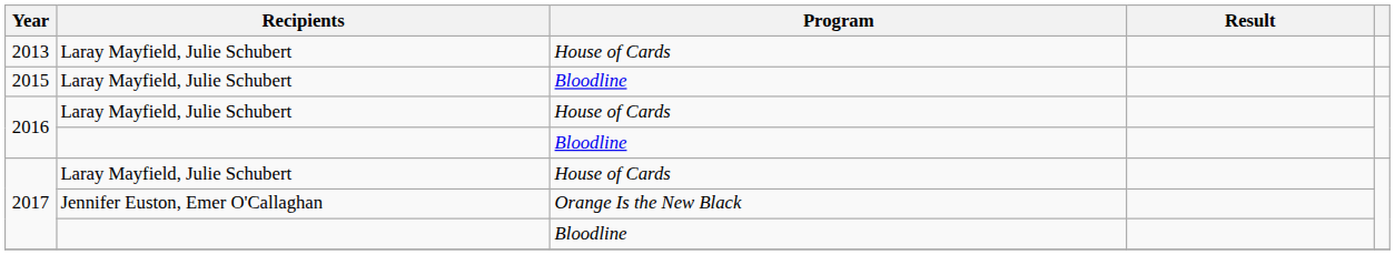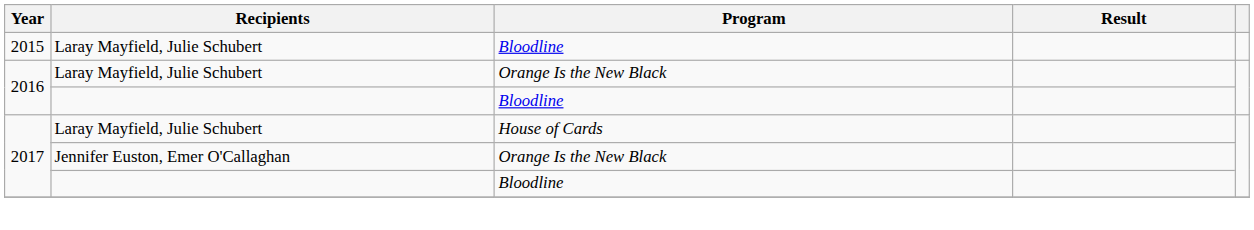- row: 2013 | Laray Mayfield, Julie Schubert | House of Cards
2016 / Laray Mayfield, Julie Schubert | Program: House of Cards -> Orange Is the New Black
